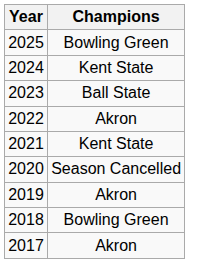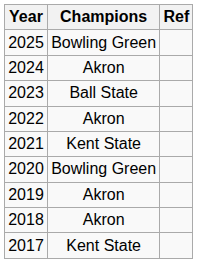+ column: Ref
2024 | Champions: Kent State -> Akron
2020 | Champions: Season Cancelled -> Bowling Green
2018 | Champions: Bowling Green -> Akron
2017 | Champions: Akron -> Kent State
